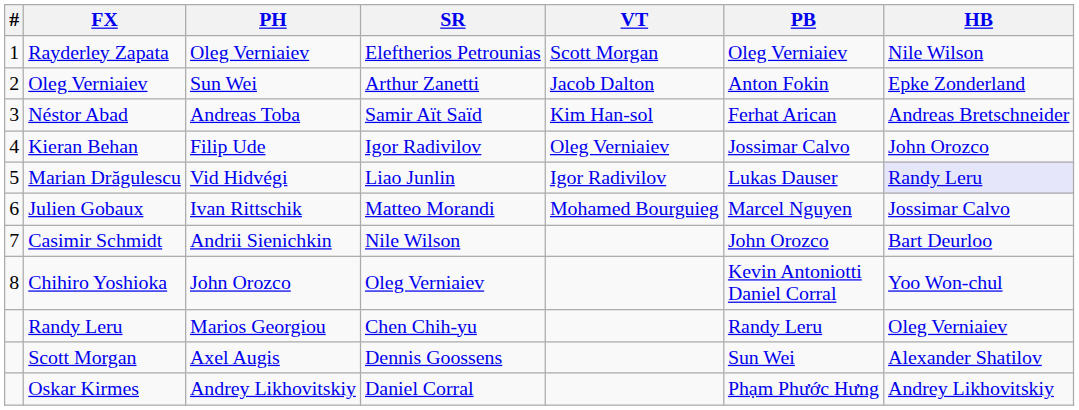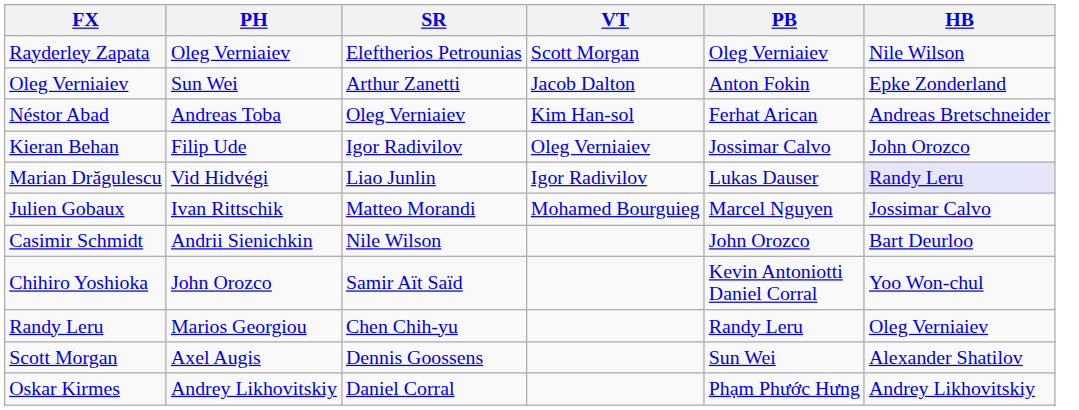- column: # | 1 | 2 | 3 | 4 | 5 | 6 | 7 | 8
Néstor Abad | SR: Samir Aït Saïd -> Oleg Verniaiev
Chihiro Yoshioka | SR: Oleg Verniaiev -> Samir Aït Saïd
